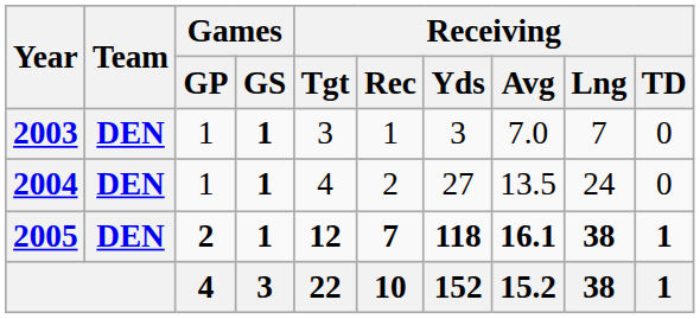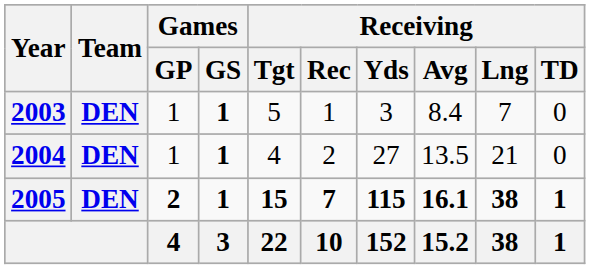2003 | Receiving / Tgt: 3 -> 5
2003 | Receiving / Avg: 7.0 -> 8.4
2004 | Receiving / Lng: 24 -> 21
2005 | Receiving / Tgt: 12 -> 15
2005 | Receiving / Yds: 118 -> 115
